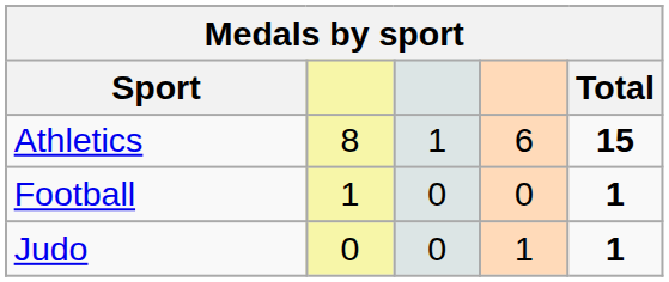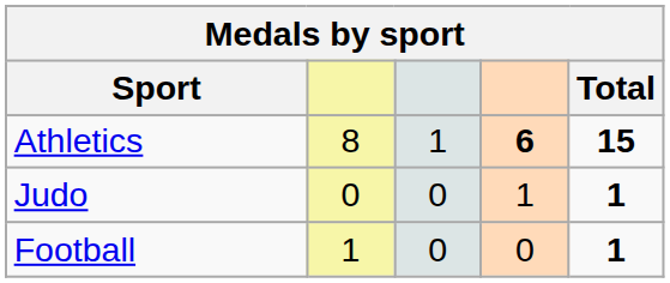Athletics | column 4: normal -> bold
rows swapped: Football <-> Judo
